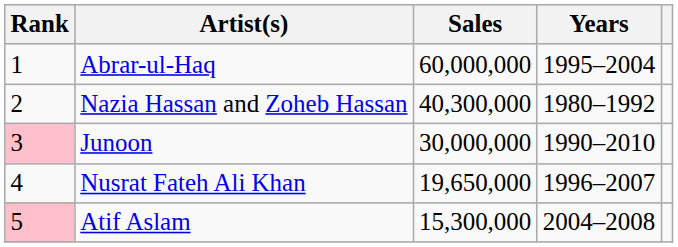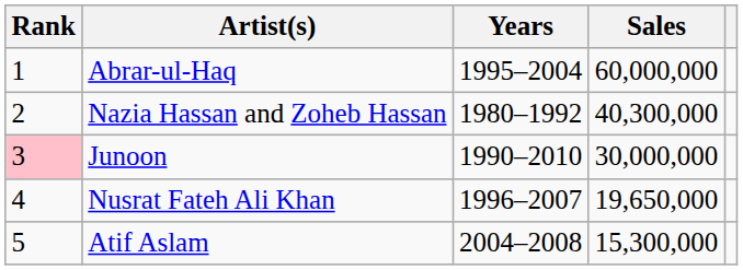columns swapped: Sales <-> Years
Atif Aslam | Rank: pink background -> no background
